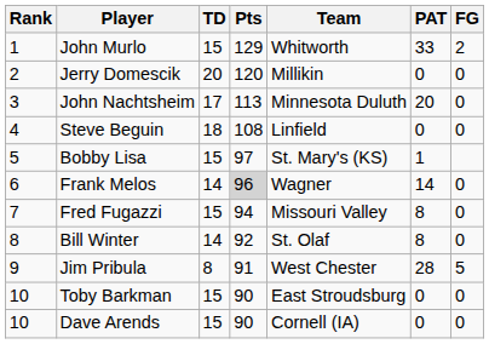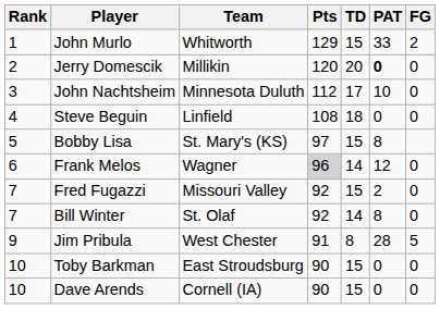columns swapped: Team <-> TD
Jerry Domescik | PAT: normal -> bold
John Nachtsheim | Pts: 113 -> 112
John Nachtsheim | PAT: 20 -> 10
Bobby Lisa | PAT: 1 -> 8
Frank Melos | PAT: 14 -> 12
Fred Fugazzi | Pts: 94 -> 92
Fred Fugazzi | PAT: 8 -> 2
Bill Winter | Rank: 8 -> 7
